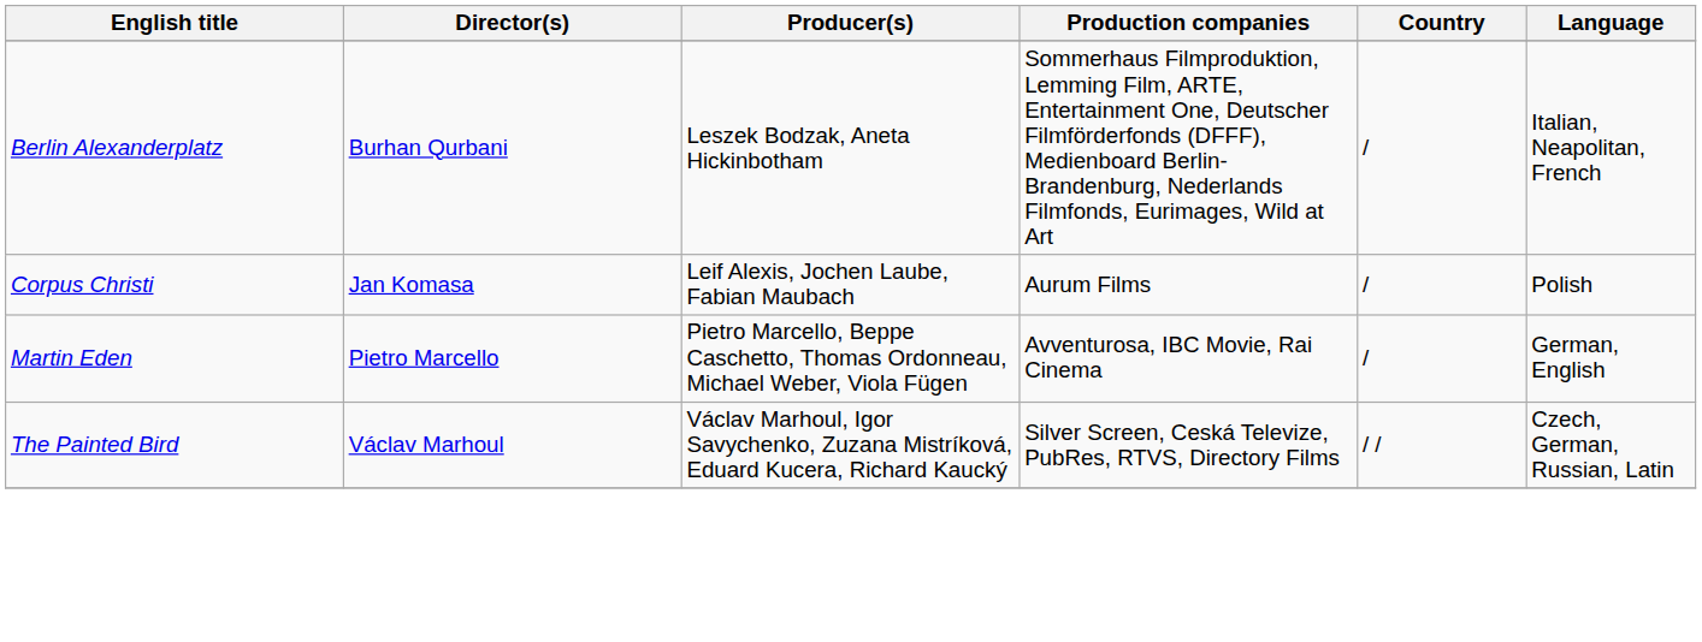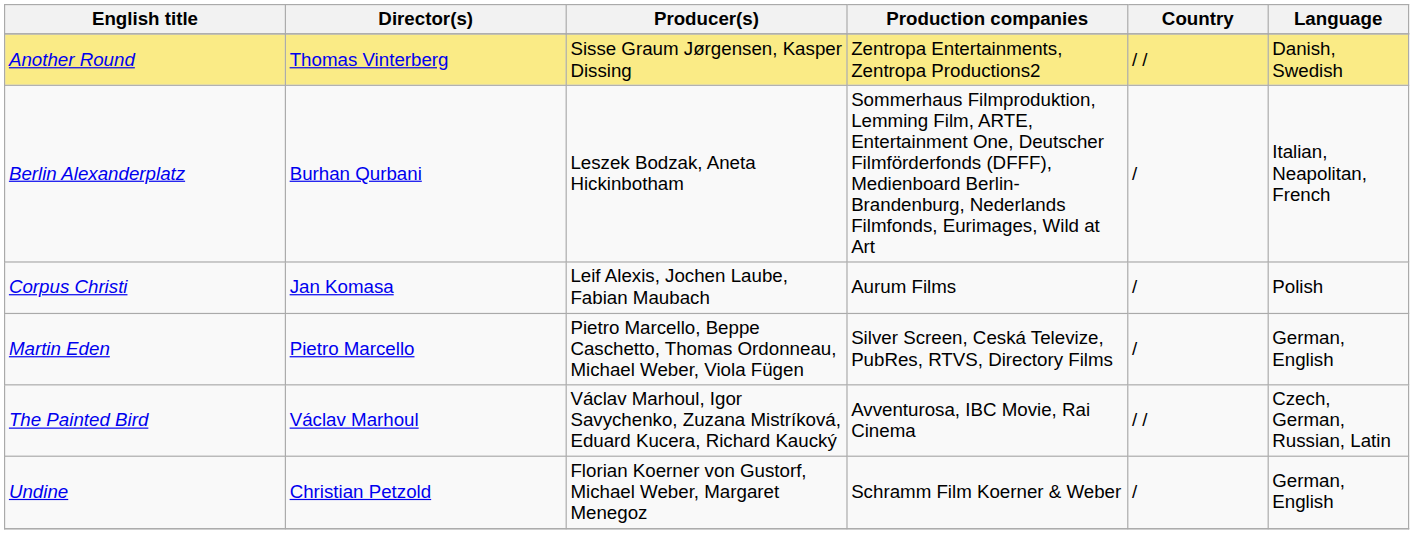+ row: Another Round | Thomas Vinterberg | Sisse Graum Jørgensen, Kasper Dissing | Zentropa Entertainments, Zentropa Productions2 | / / | Danish, Swedish
Martin Eden | Production companies: Avventurosa, IBC Movie, Rai Cinema -> Silver Screen, Ceská Televize, PubRes, RTVS, Directory Films
The Painted Bird | Production companies: Silver Screen, Ceská Televize, PubRes, RTVS, Directory Films -> Avventurosa, IBC Movie, Rai Cinema
+ row: Undine | Christian Petzold | Florian Koerner von Gustorf, Michael Weber, Margaret Menegoz | Schramm Film Koerner & Weber | / | German, English
